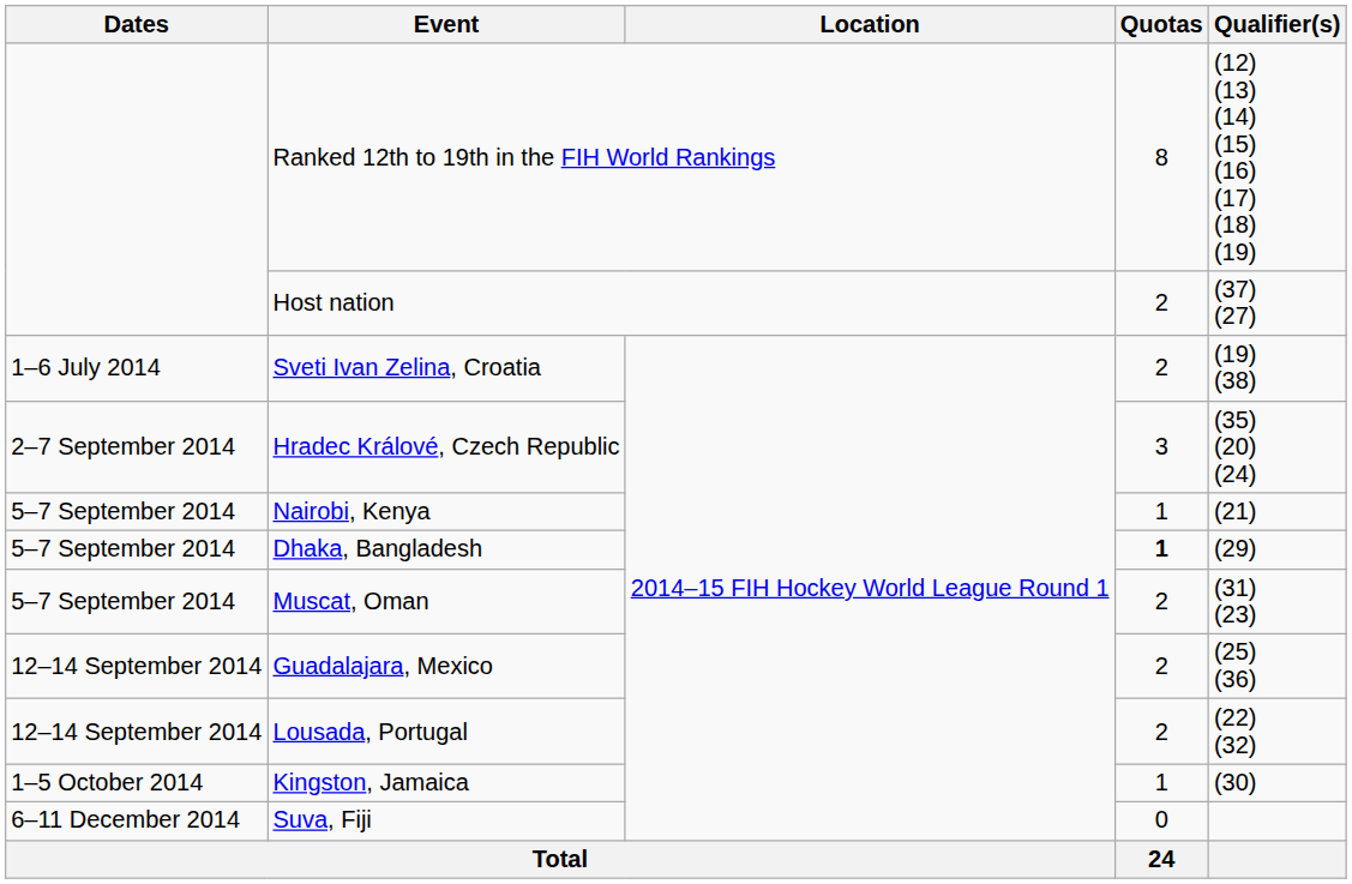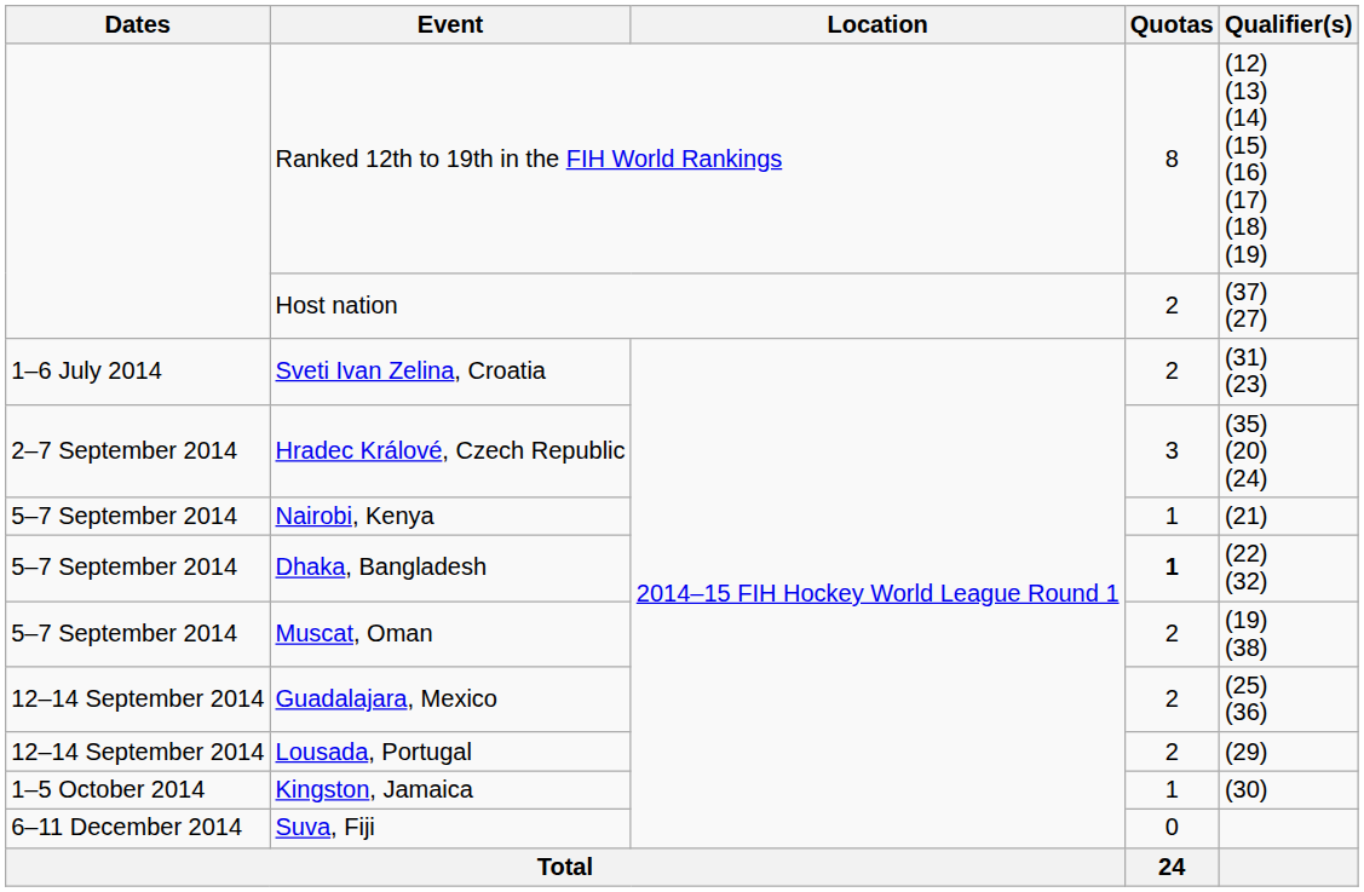Sveti Ivan Zelina, Croatia | Qualifier(s): (19) (38) -> (31) (23)
Dhaka, Bangladesh | Qualifier(s): (29) -> (22) (32)
Muscat, Oman | Qualifier(s): (31) (23) -> (19) (38)
Lousada, Portugal | Qualifier(s): (22) (32) -> (29)
